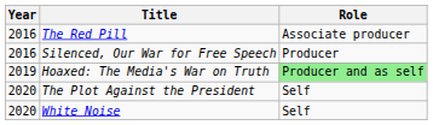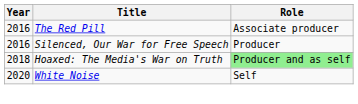Hoaxed: The Media's War on Truth | Year: 2019 -> 2018
- row: 2020 | The Plot Against the President | Self
